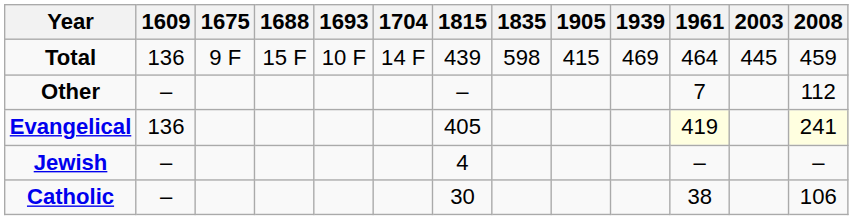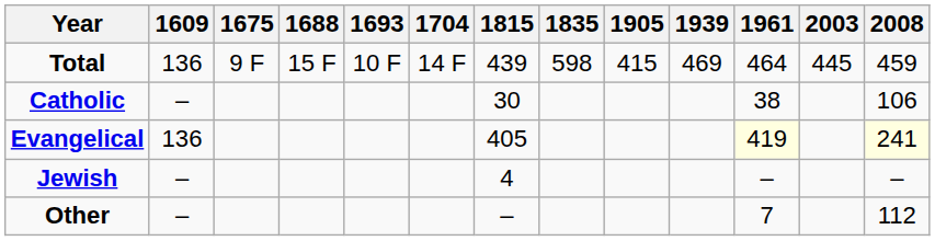rows swapped: Catholic <-> Other
